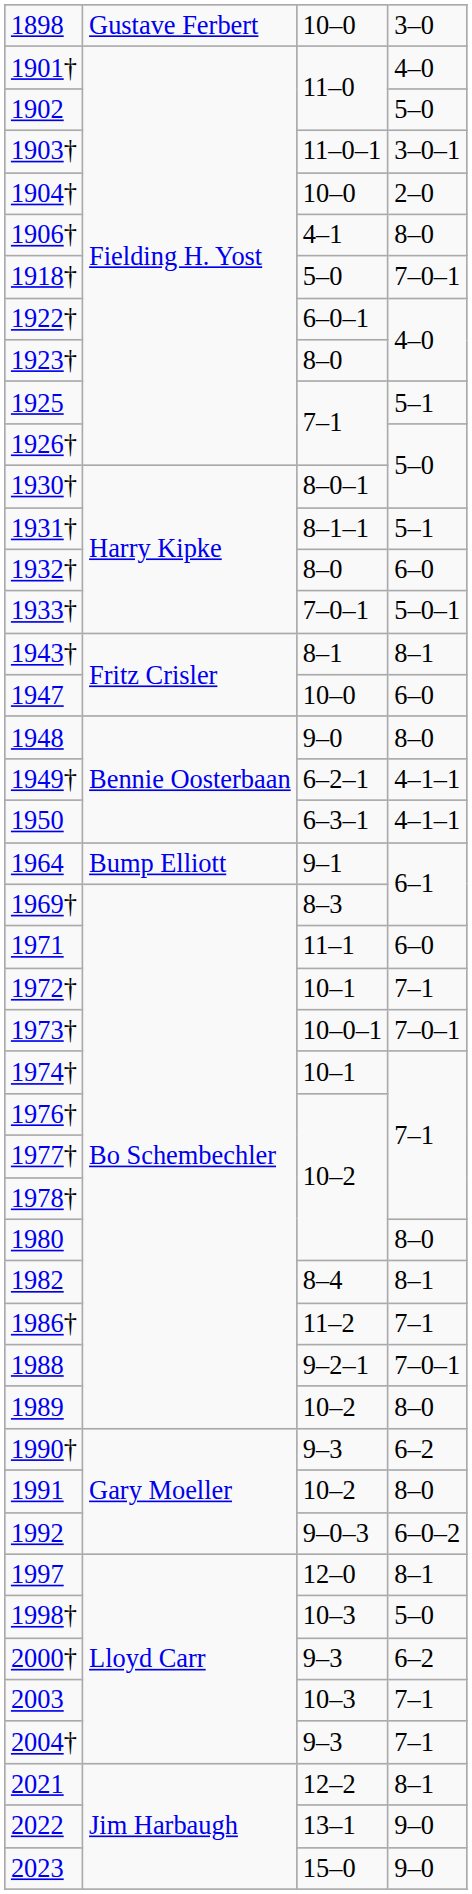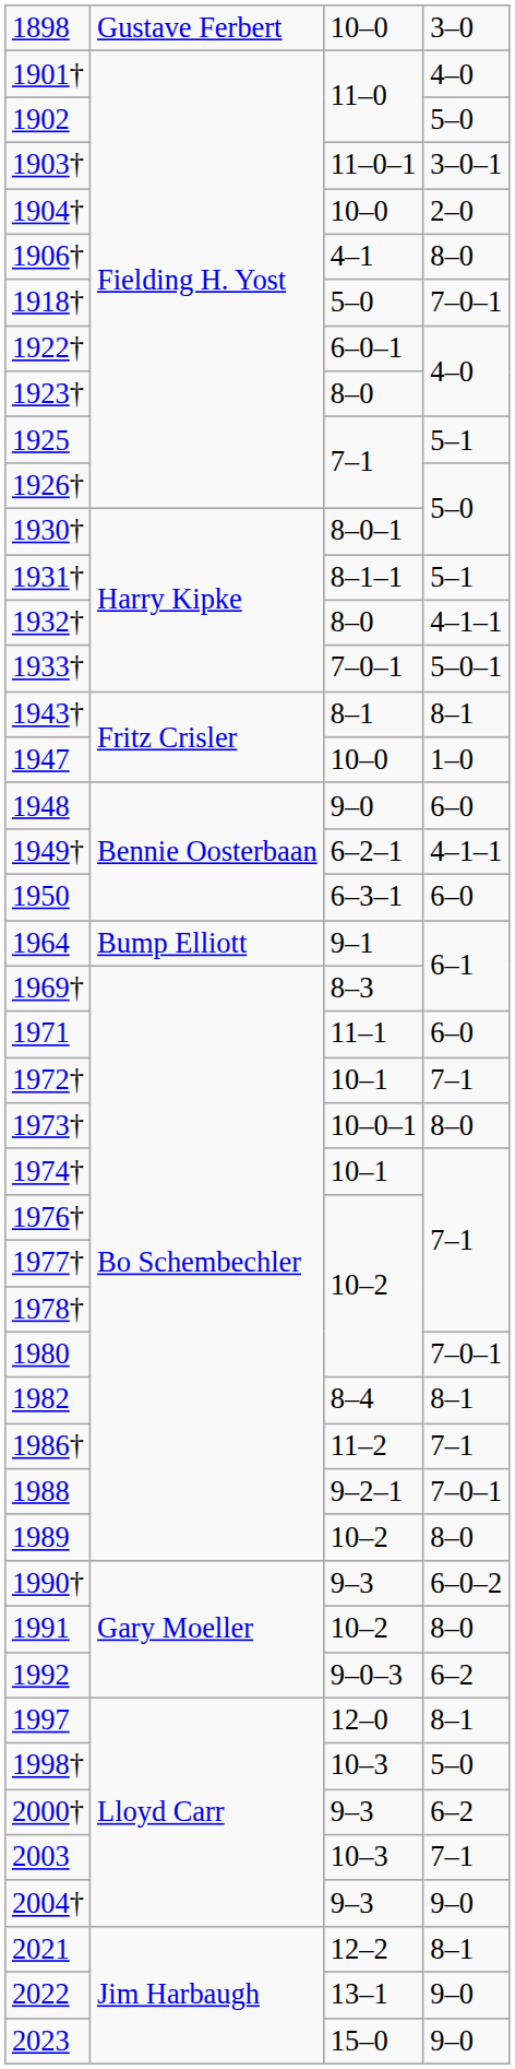1932† | column 4: 6–0 -> 4–1–1
1947 | column 4: 6–0 -> 1–0
1948 | column 4: 8–0 -> 6–0
1950 | column 4: 4–1–1 -> 6–0
1973† | column 4: 7–0–1 -> 8–0
1980 | column 4: 8–0 -> 7–0–1
1990† | column 4: 6–2 -> 6–0–2
1992 | column 4: 6–0–2 -> 6–2
2004† | column 4: 7–1 -> 9–0
